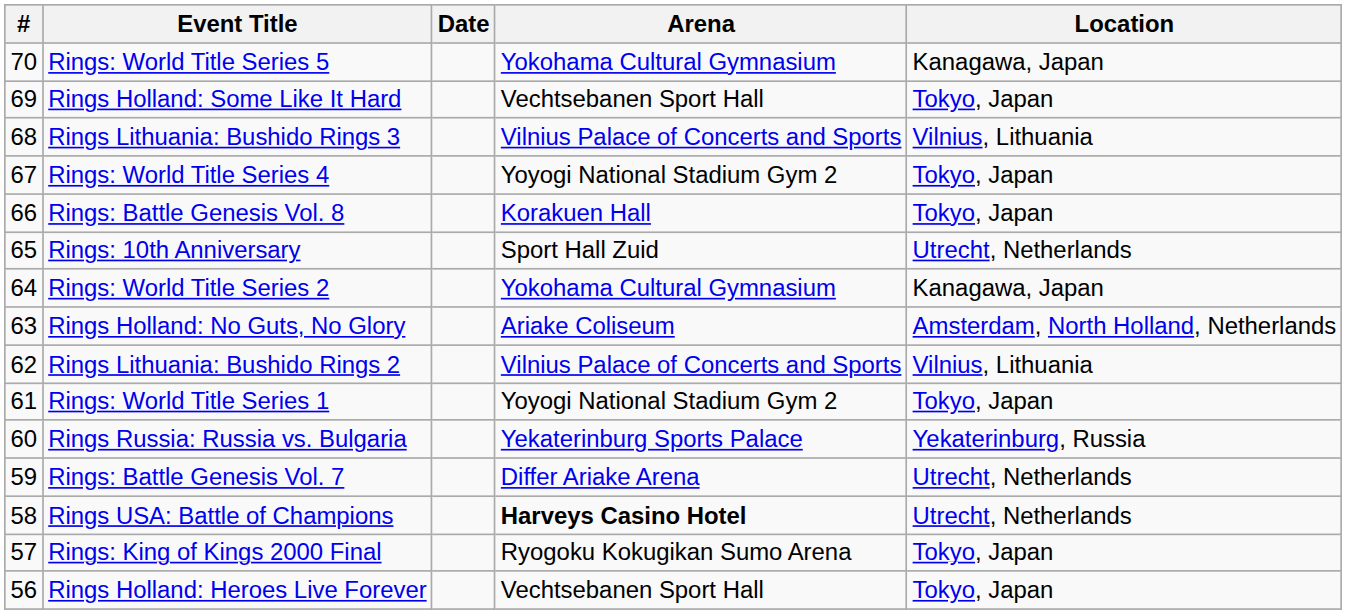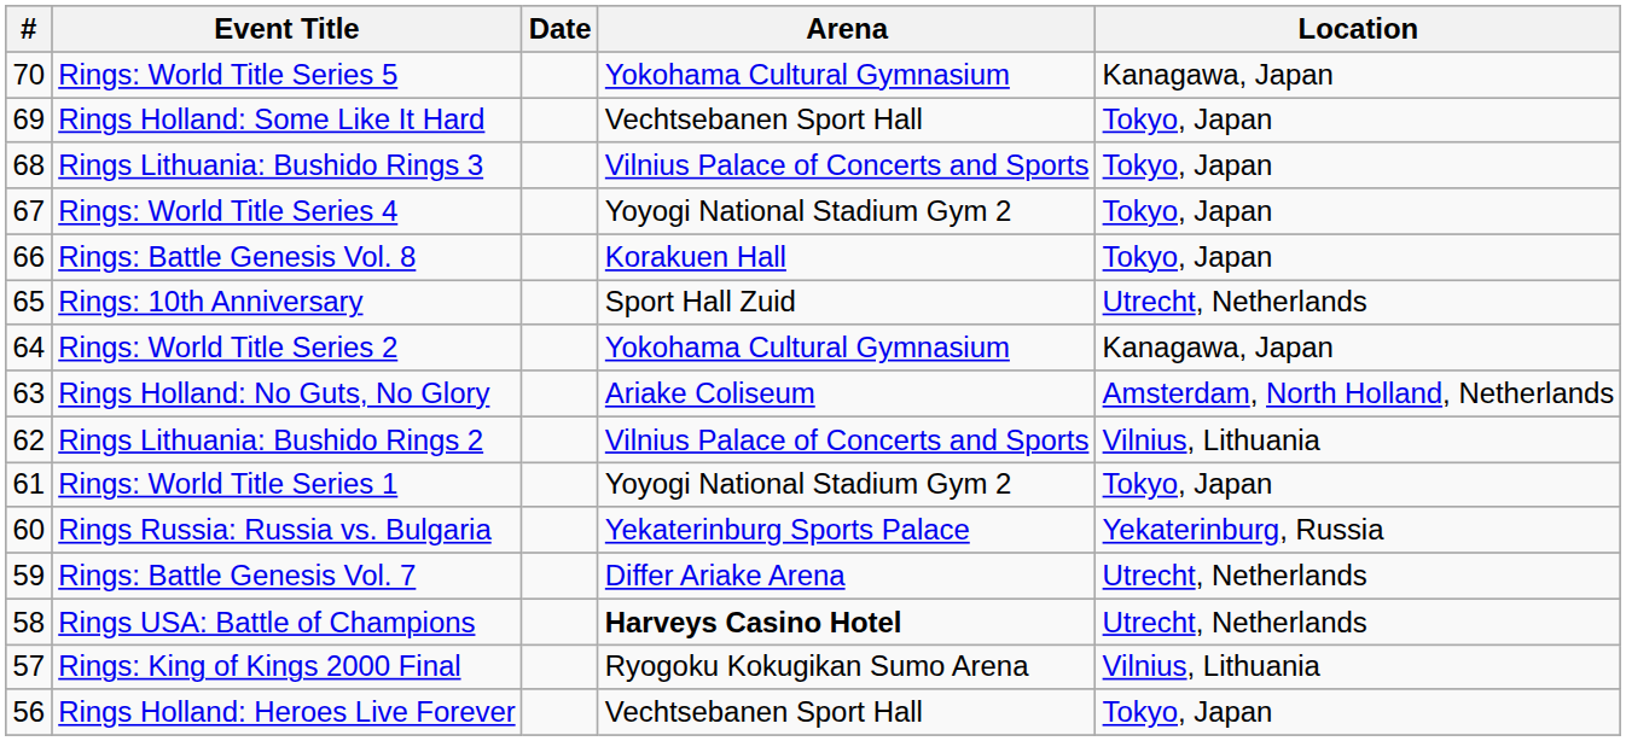Rings Lithuania: Bushido Rings 3 | Location: Vilnius, Lithuania -> Tokyo, Japan
Rings: King of Kings 2000 Final | Location: Tokyo, Japan -> Vilnius, Lithuania
